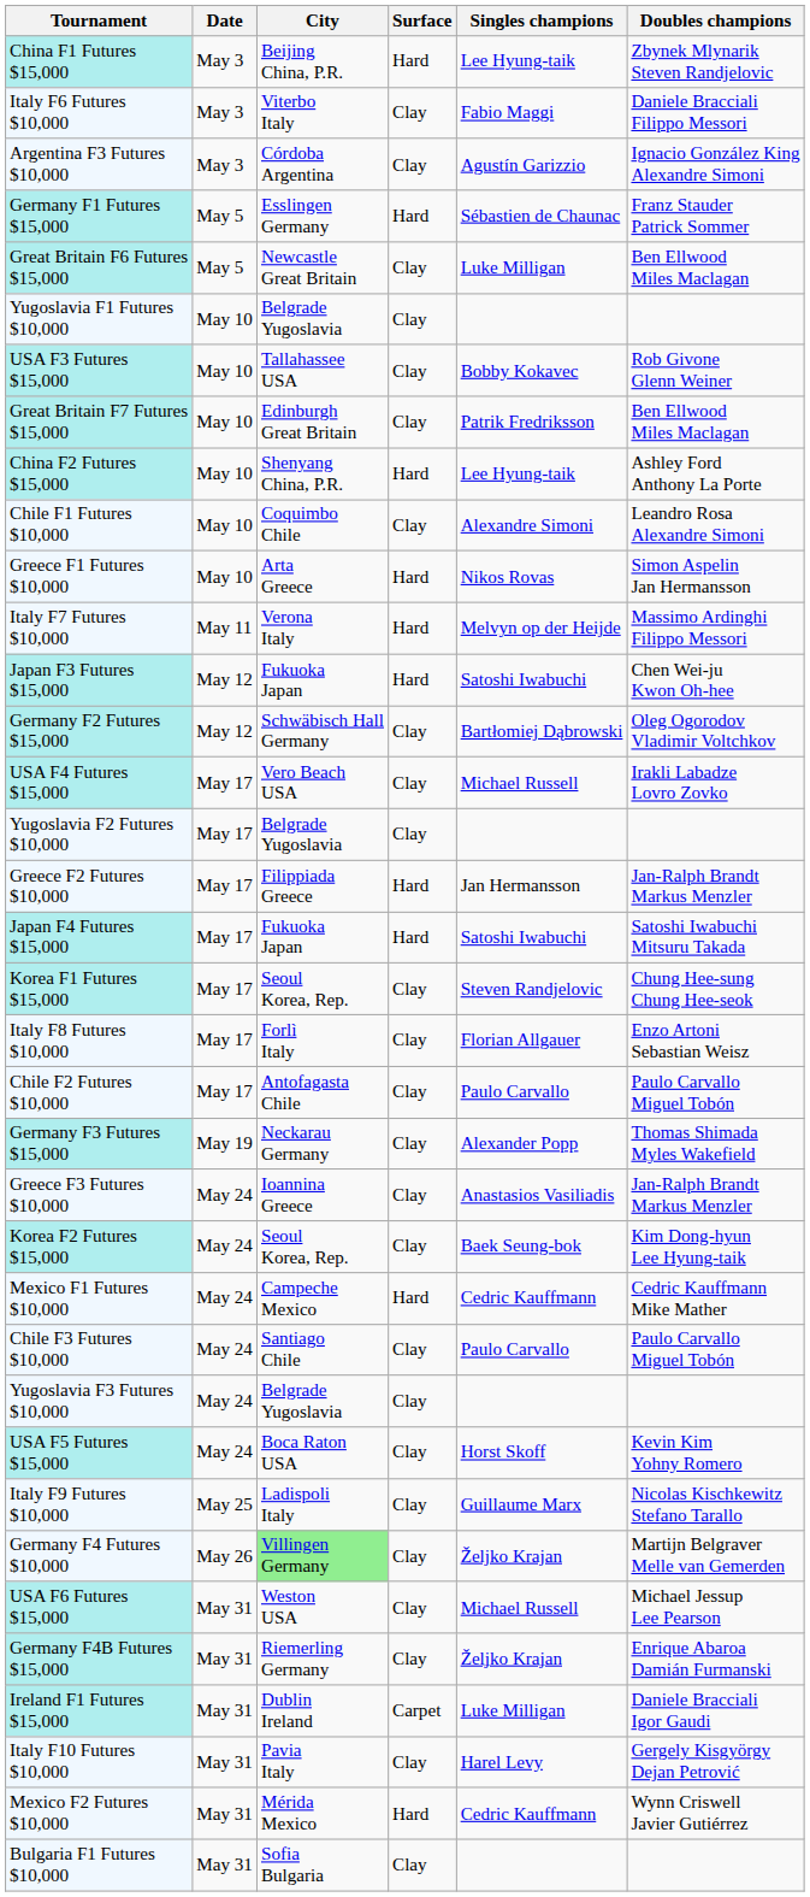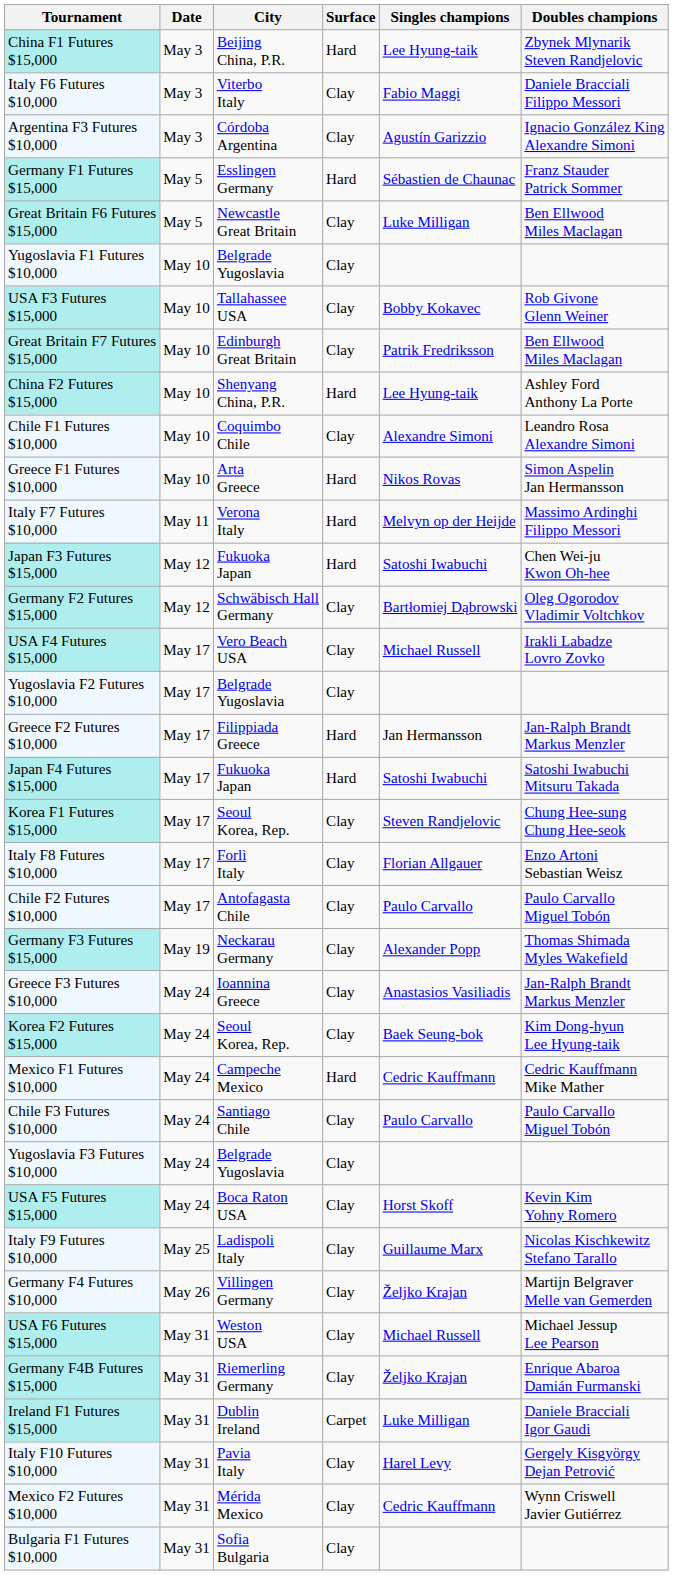Germany F4 Futures $10,000 | City: lightgreen background -> no background
Mexico F2 Futures $10,000 | Surface: Hard -> Clay
